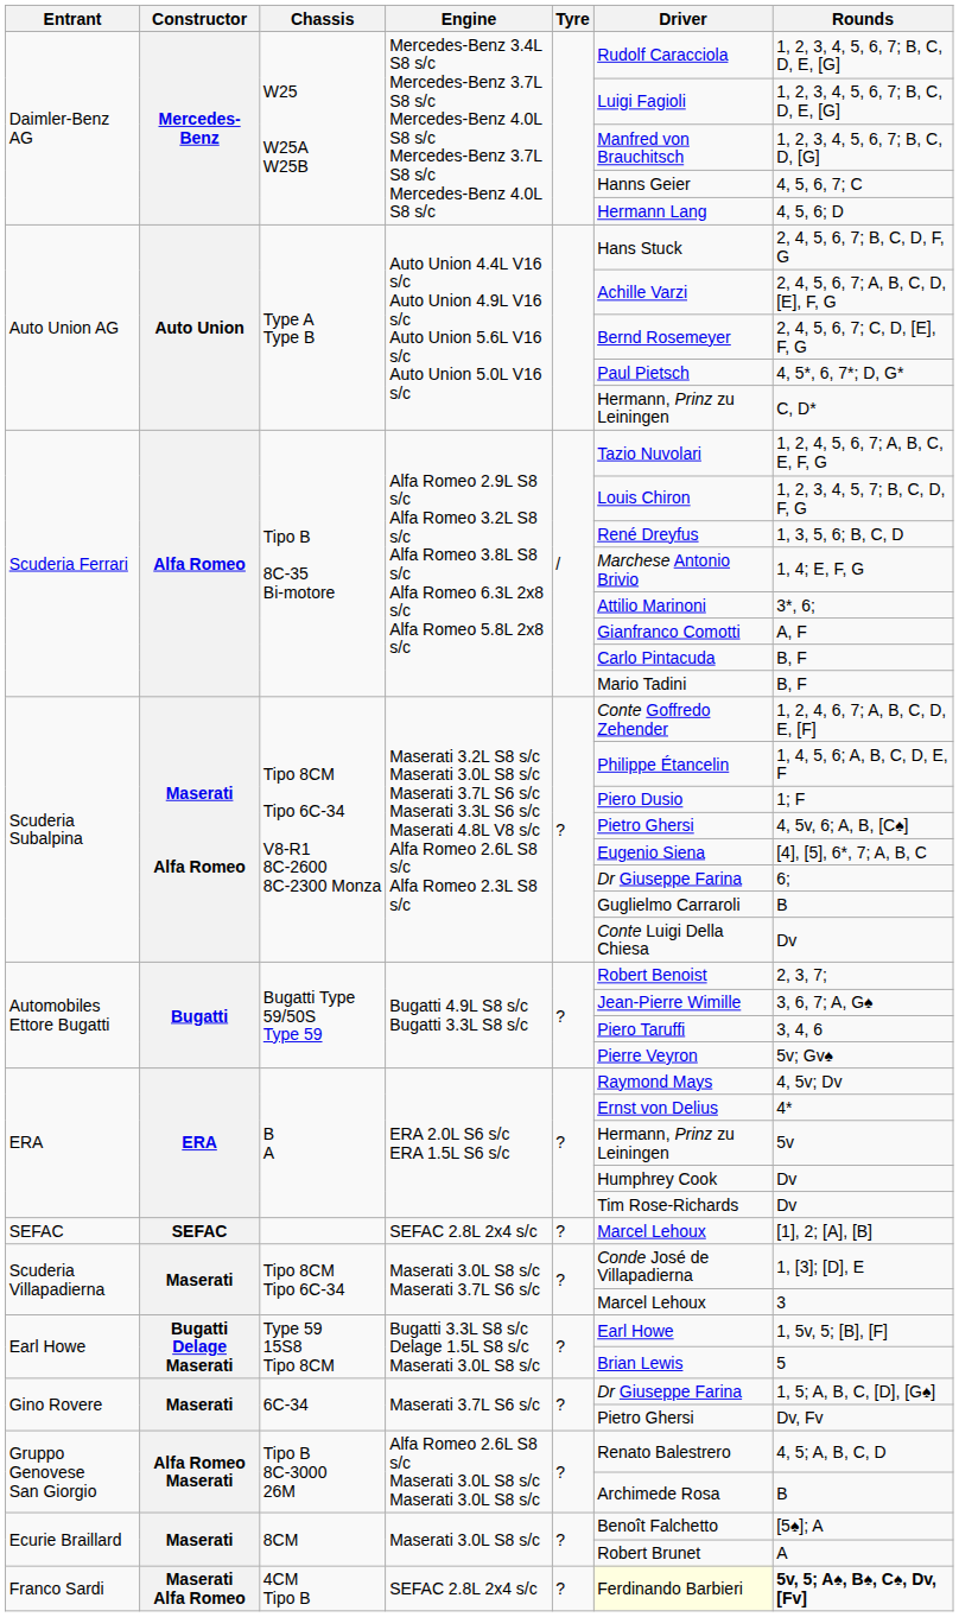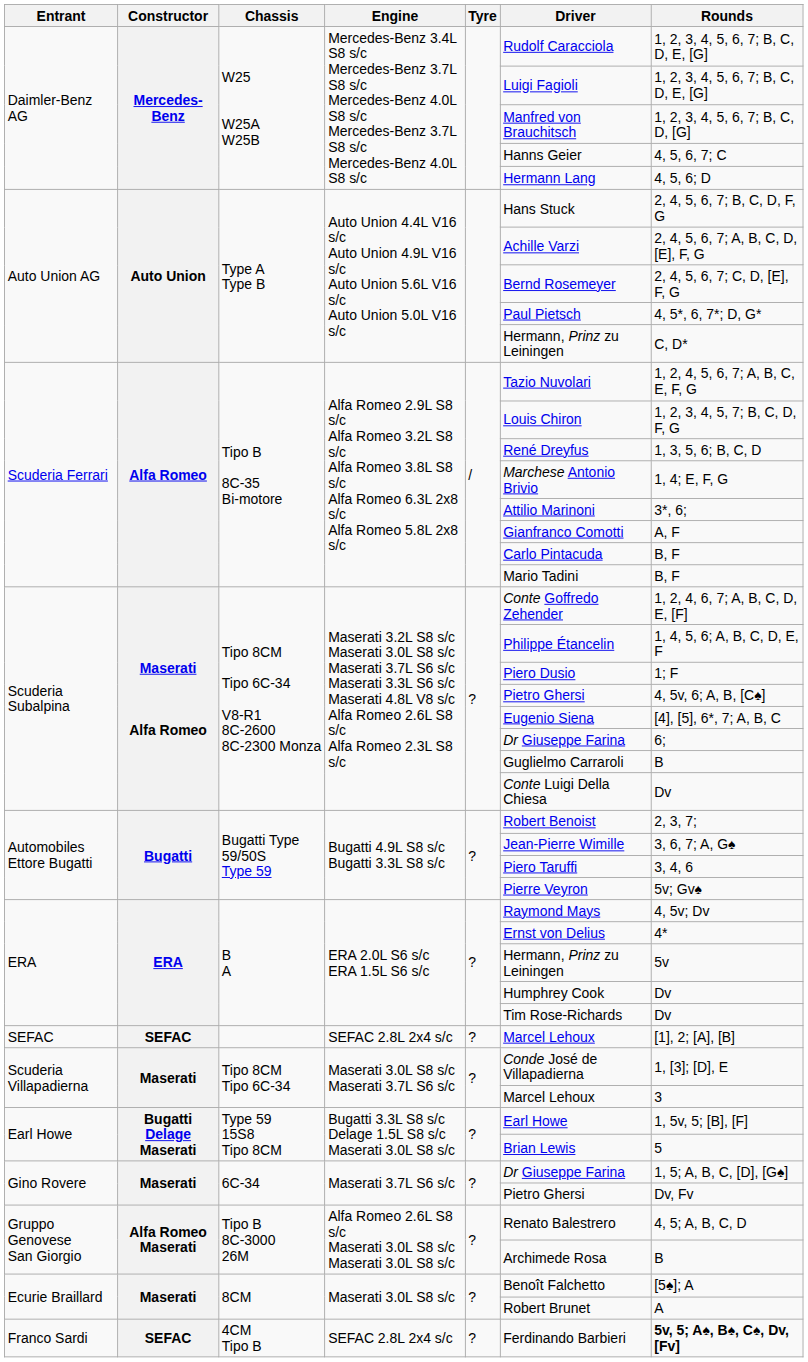Franco Sardi | Constructor: Maserati Alfa Romeo -> SEFAC
Franco Sardi | Driver: lightyellow background -> no background
